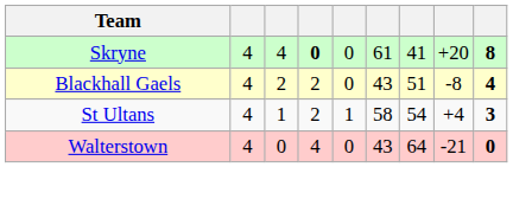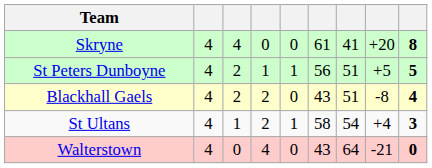Skryne | column 4: bold -> normal
+ row: St Peters Dunboyne | 4 | 2 | 1 | 1 | 56 | 51 | +5 | 5
